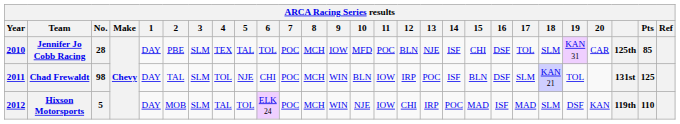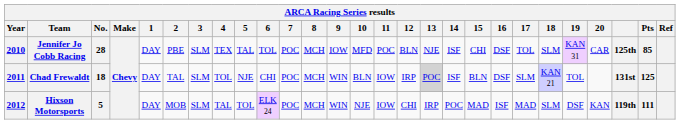Chad Frewaldt | No.: 98 -> 18
Chad Frewaldt | 13: no background -> lightgrey background
Hixson Motorsports | Pts: 110 -> 111
